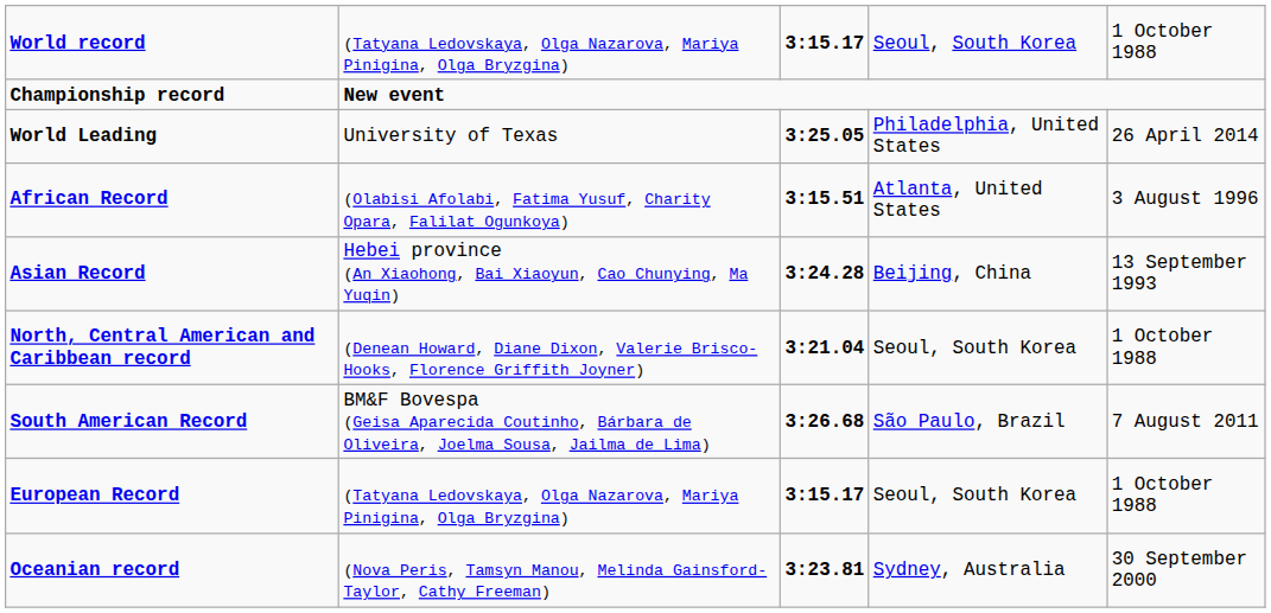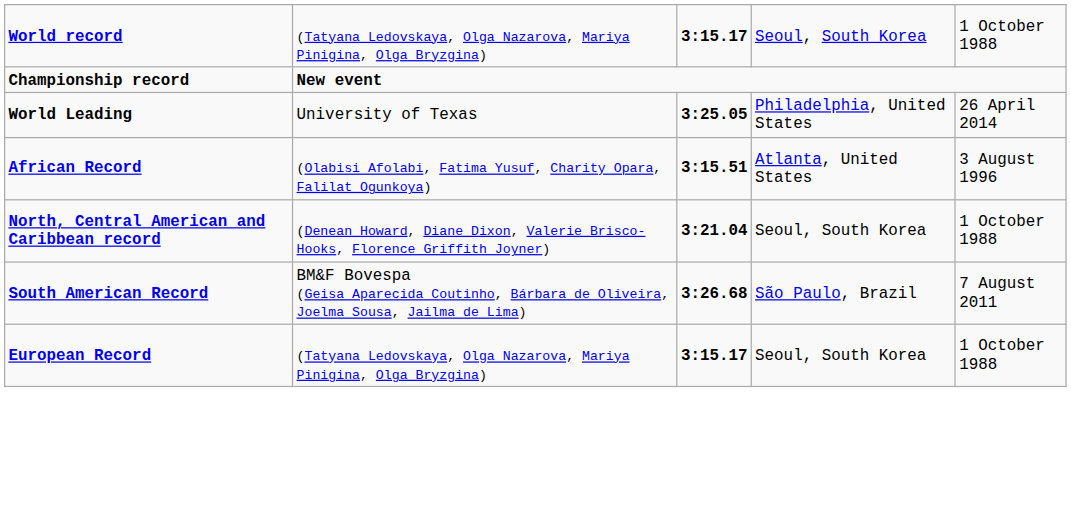- row: Asian Record | Hebei province (An Xiaohong, Bai Xiaoyun, Cao Chunying, Ma Yuqin) | 3:24.28 | Beijing, China | 13 September 1993
- row: Oceanian record | (Nova Peris, Tamsyn Manou, Melinda Gainsford-Taylor, Cathy Freeman) | 3:23.81 | Sydney, Australia | 30 September 2000
